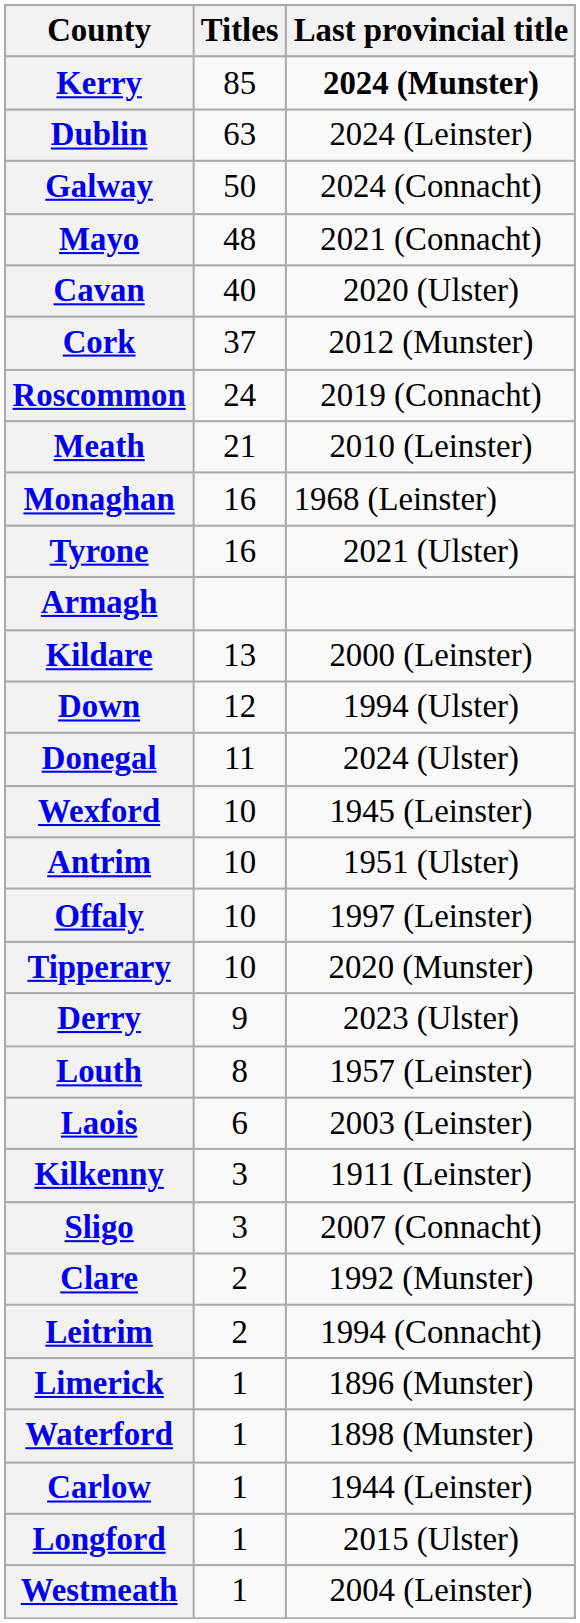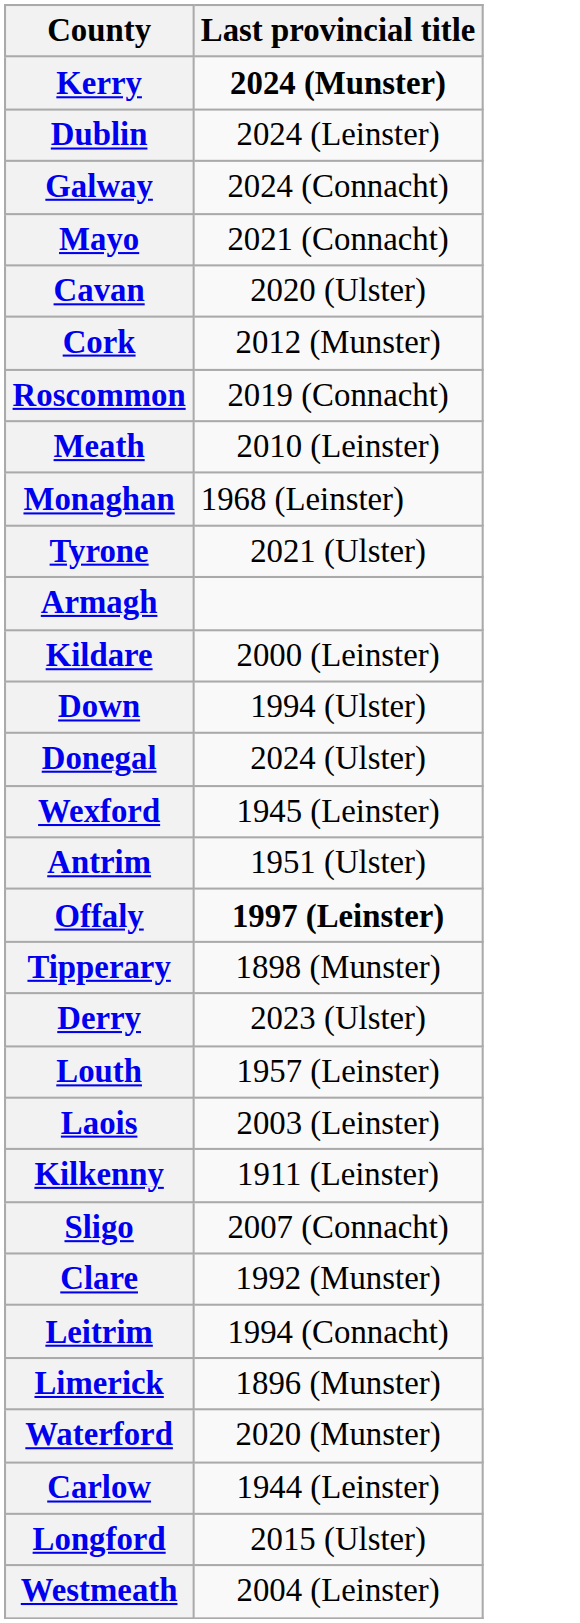- column: Titles | 85 | 63 | 50 | 48 | 40 | 37 | 24 | 21 | 16 | 16 | 13 | 12 | 11 | 10 | 10 | 10 | 10 | 9 | 8 | 6 | 3 | 3 | 2 | 2 | 1 | 1 | 1 | 1 | 1
Offaly | Last provincial title: normal -> bold
Tipperary | Last provincial title: 2020 (Munster) -> 1898 (Munster)
Waterford | Last provincial title: 1898 (Munster) -> 2020 (Munster)
